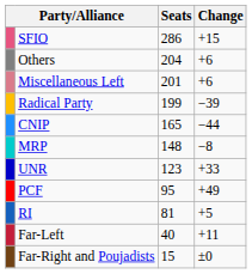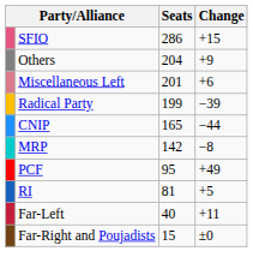Others | Change: +6 -> +9
MRP | Seats: 148 -> 142
- row: UNR | 123 | +33
